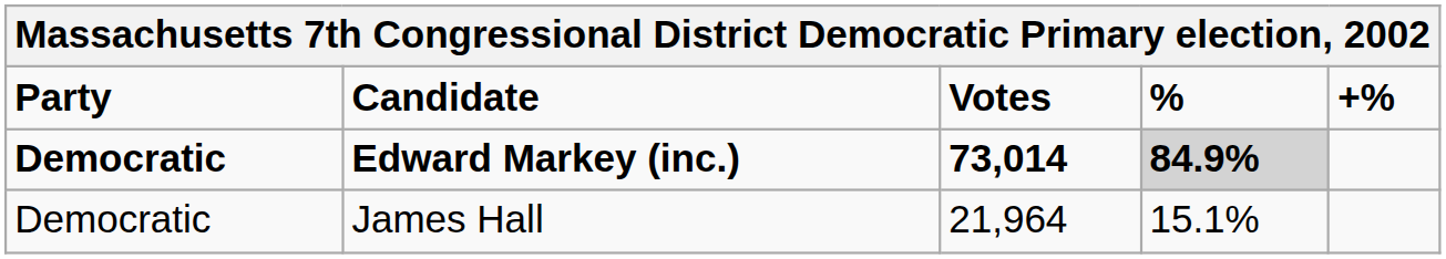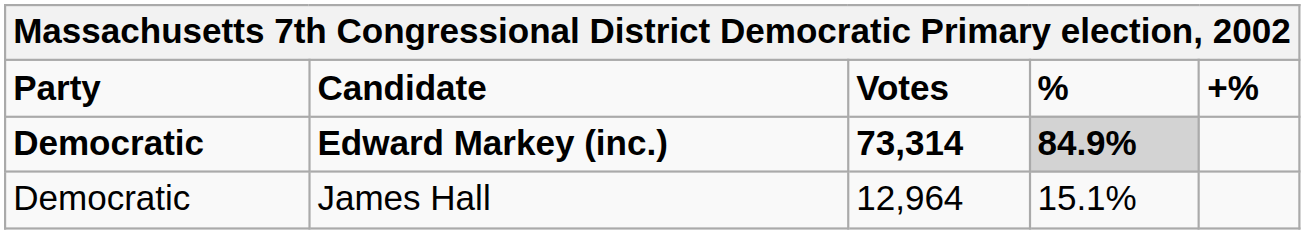Edward Markey (inc.) | Votes: 73,014 -> 73,314
James Hall | Votes: 21,964 -> 12,964
